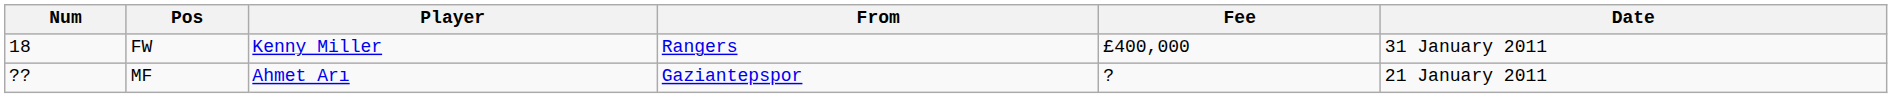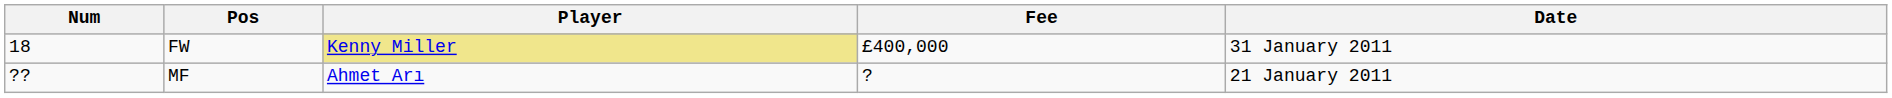- column: From | Rangers | Gaziantepspor
FW | Player: no background -> khaki background
